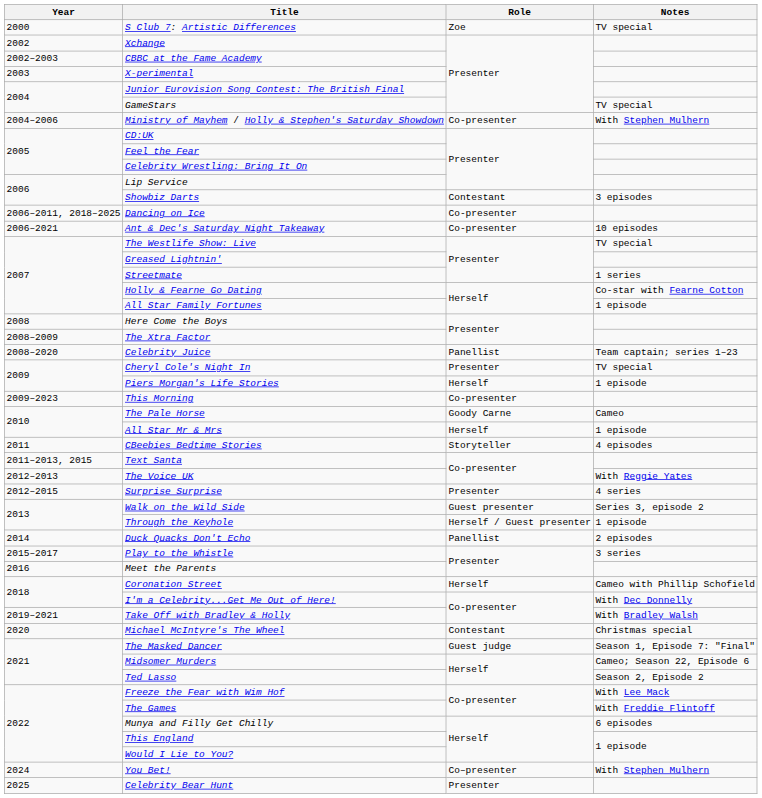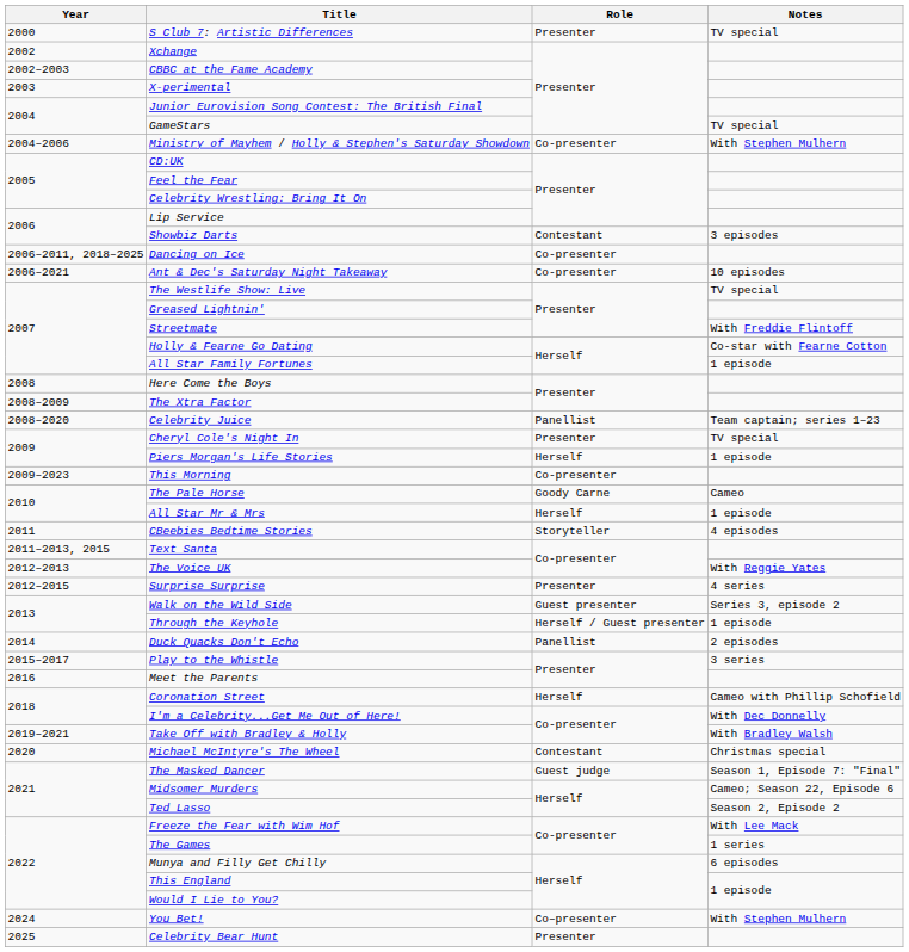S Club 7: Artistic Differences | Role: Zoe -> Presenter
Streetmate | Notes: 1 series -> With Freddie Flintoff
The Games | Notes: With Freddie Flintoff -> 1 series
